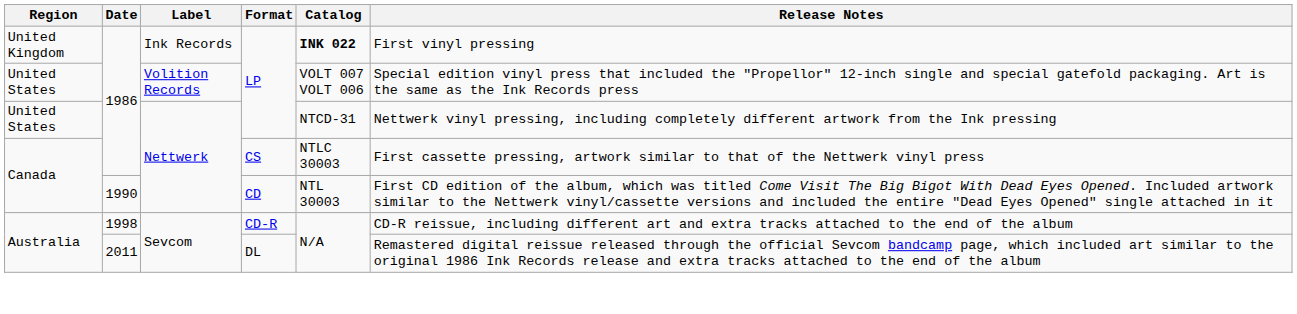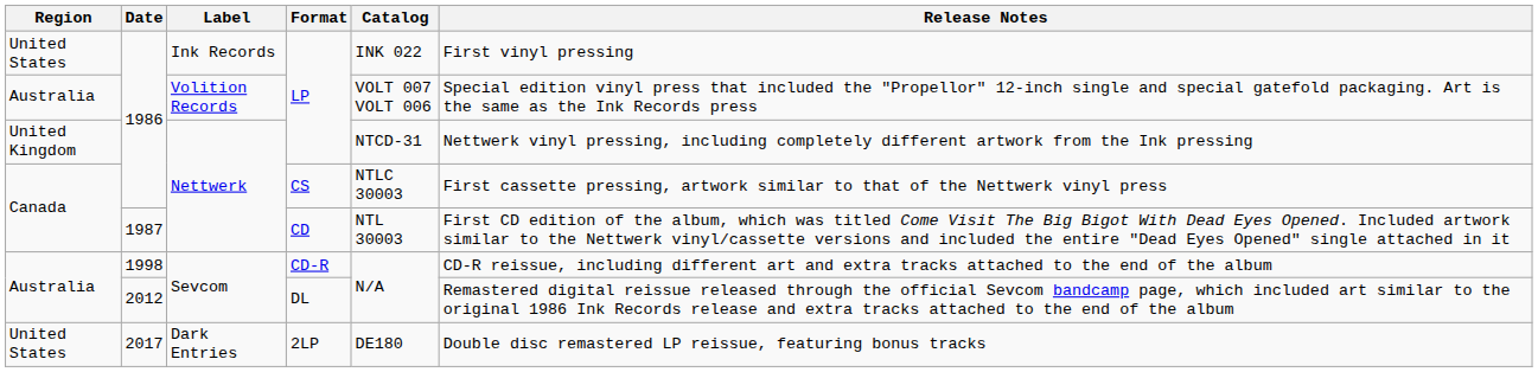Ink Records / LP | Region: United Kingdom -> United States
Ink Records / LP | Catalog: bold -> normal
Volition Records / LP | Region: United States -> Australia
Nettwerk / LP | Region: United States -> United Kingdom
CD | Date: 1990 -> 1987
DL | Date: 2011 -> 2012
+ row: United States | 2017 | Dark Entries | 2LP | DE180 | Double disc remastered LP reissue, featuring bonus tracks
